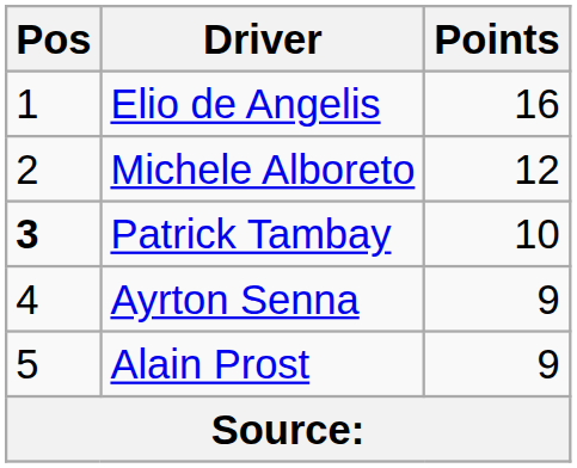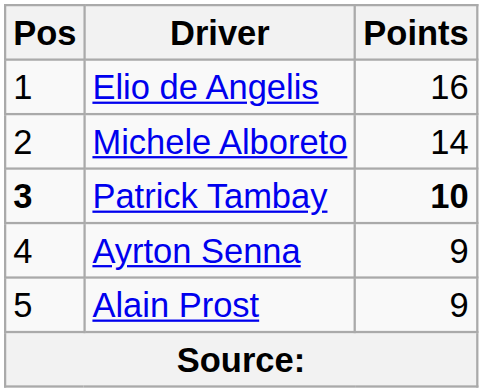Michele Alboreto | Points: 12 -> 14
Patrick Tambay | Points: normal -> bold
